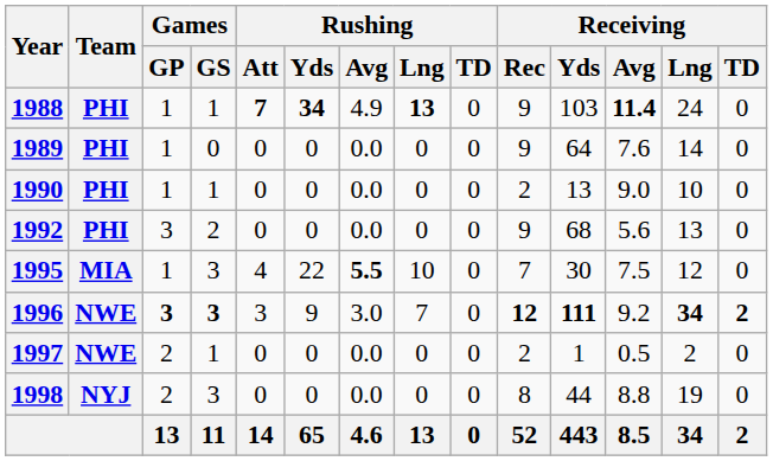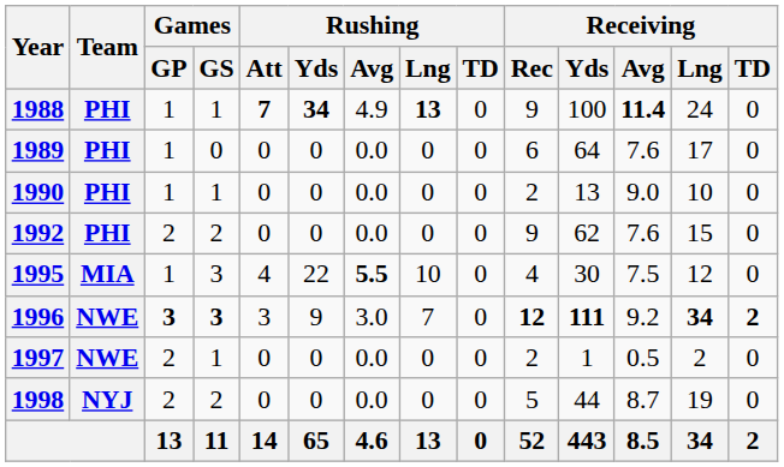1988 | Receiving / Yds: 103 -> 100
1989 | Receiving / Rec: 9 -> 6
1989 | Receiving / Lng: 14 -> 17
1992 | Games / GP: 3 -> 2
1992 | Receiving / Yds: 68 -> 62
1992 | Receiving / Avg: 5.6 -> 7.6
1992 | Receiving / Lng: 13 -> 15
1995 | Receiving / Rec: 7 -> 4
1998 | Games / GS: 3 -> 2
1998 | Receiving / Rec: 8 -> 5
1998 | Receiving / Avg: 8.8 -> 8.7
